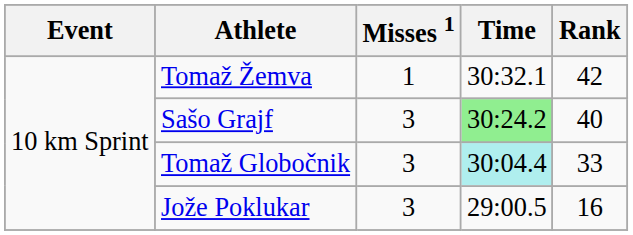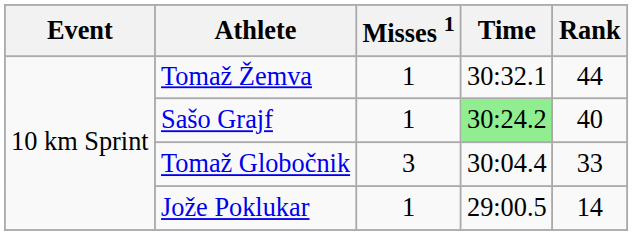Tomaž Žemva | Rank: 42 -> 44
Sašo Grajf | Misses 1: 3 -> 1
Tomaž Globočnik | Time: paleturquoise background -> no background
Jože Poklukar | Misses 1: 3 -> 1
Jože Poklukar | Rank: 16 -> 14
